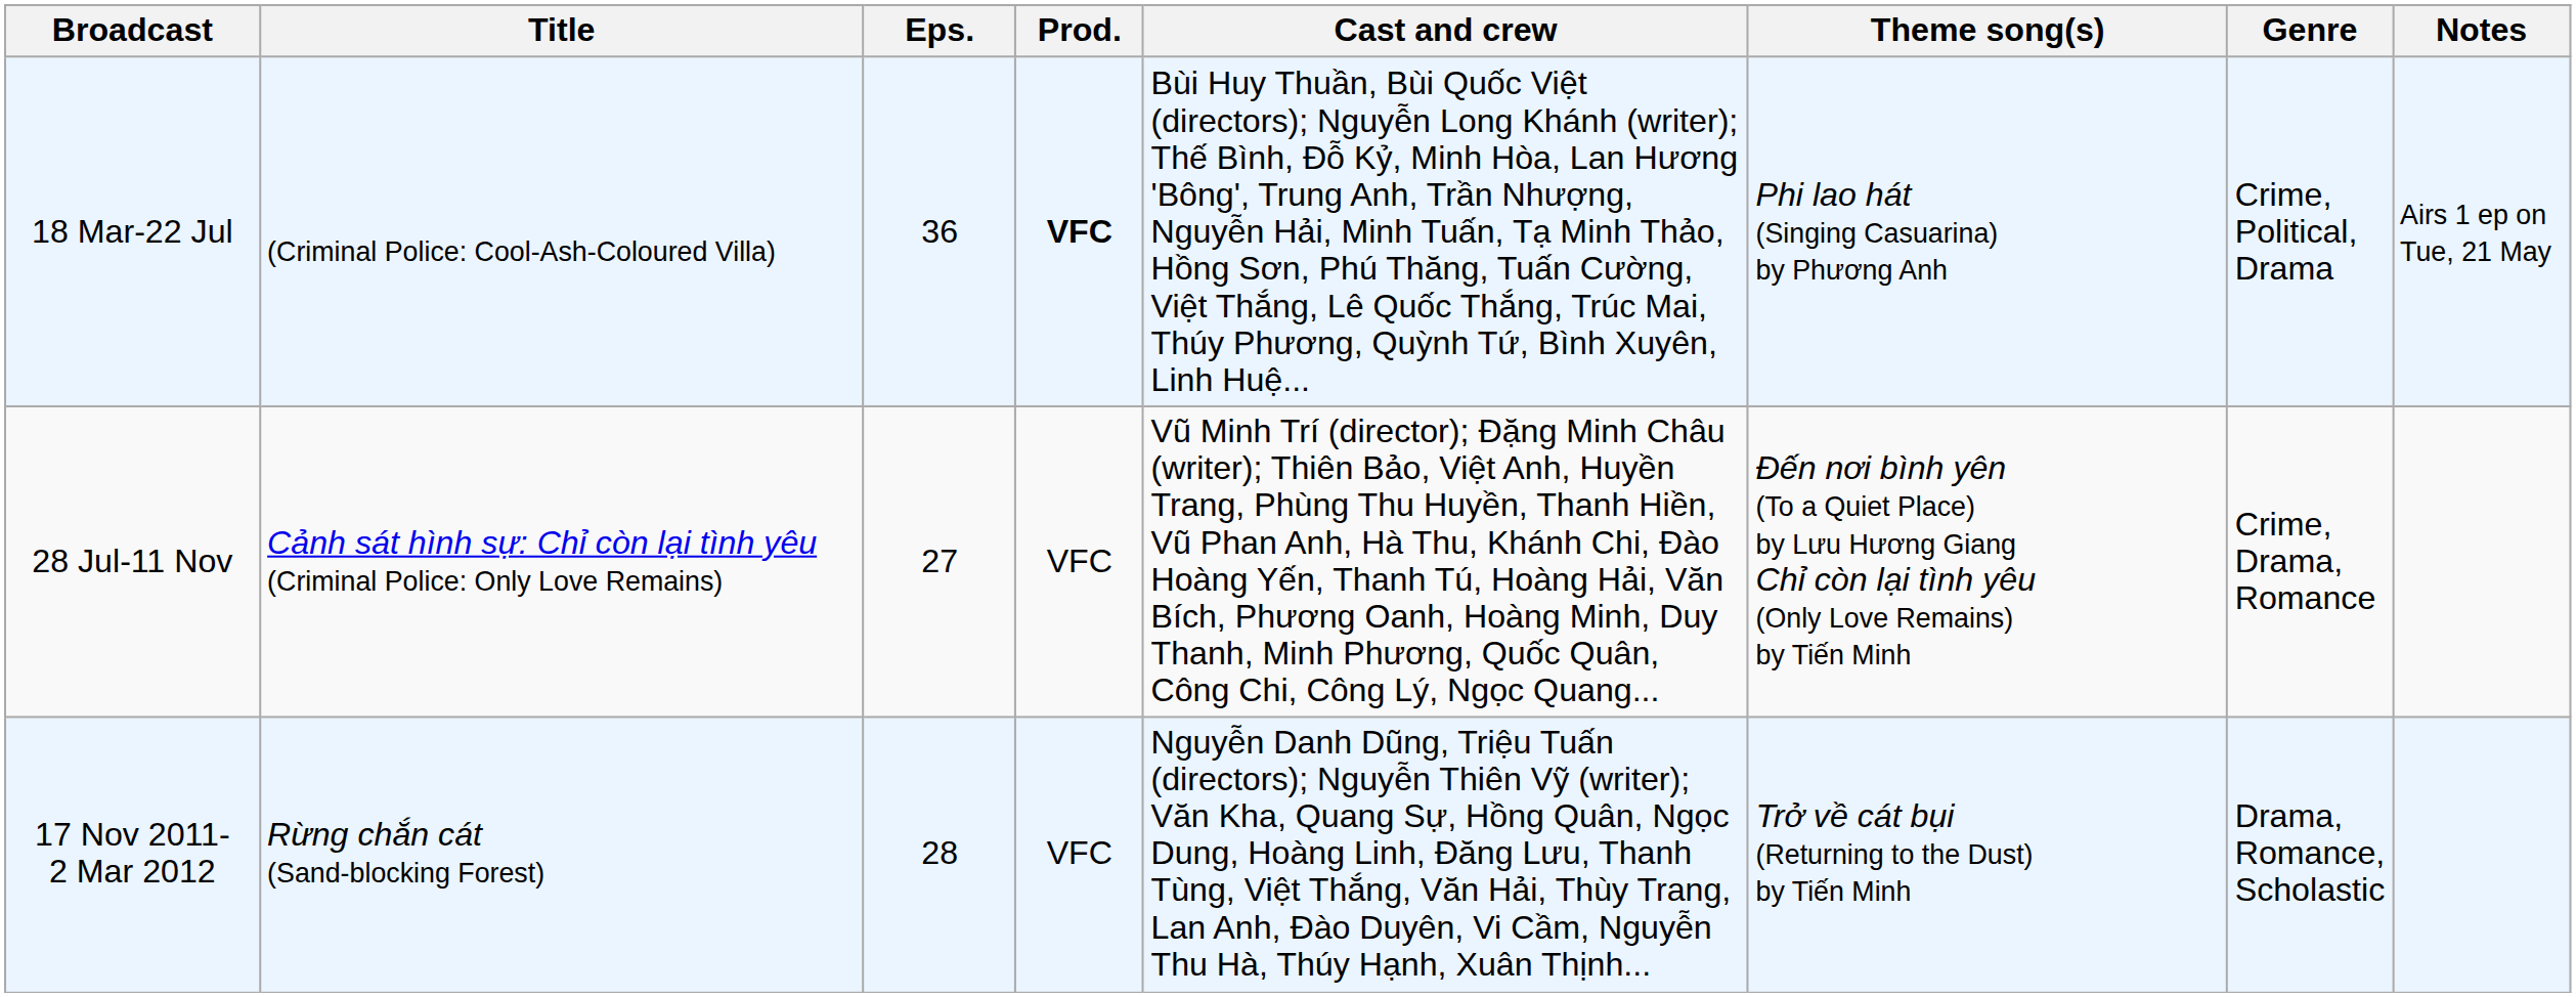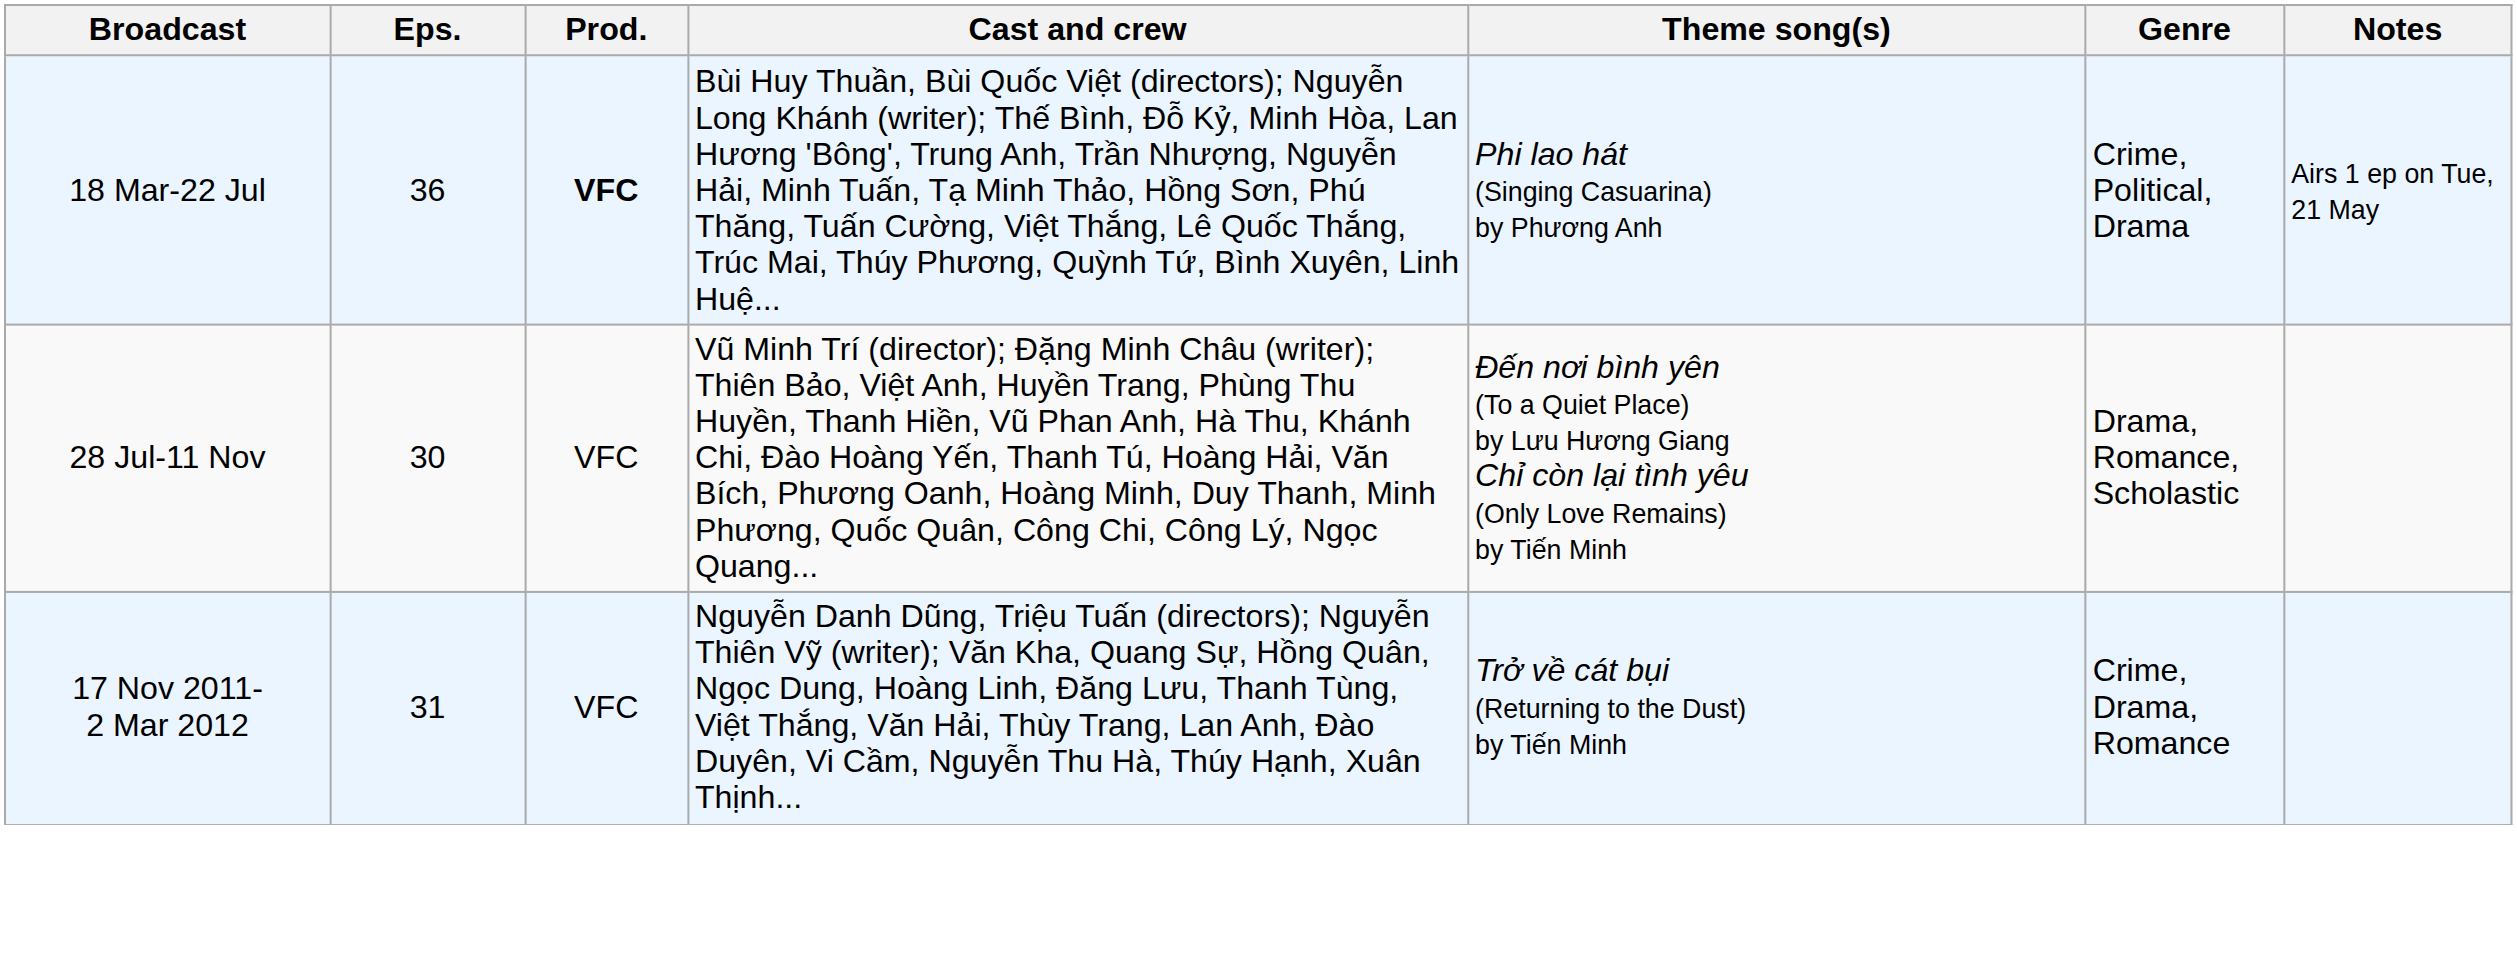- column: Title | (Criminal Police: Cool-Ash-Coloured Villa) | Cảnh sát hình sự: Chỉ còn lại tình yêu (Criminal Police: Only Love Remains) | Rừng chắn cát (Sand-blocking Forest)
28 Jul-11 Nov | Eps.: 27 -> 30
28 Jul-11 Nov | Genre: Crime, Drama, Romance -> Drama, Romance, Scholastic
17 Nov 2011- 2 Mar 2012 | Eps.: 28 -> 31
17 Nov 2011- 2 Mar 2012 | Genre: Drama, Romance, Scholastic -> Crime, Drama, Romance
